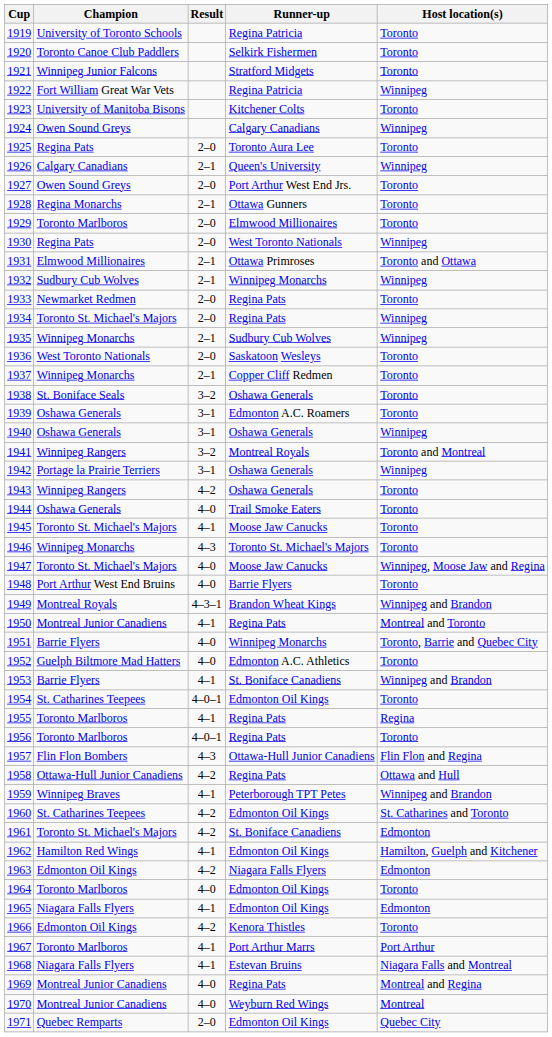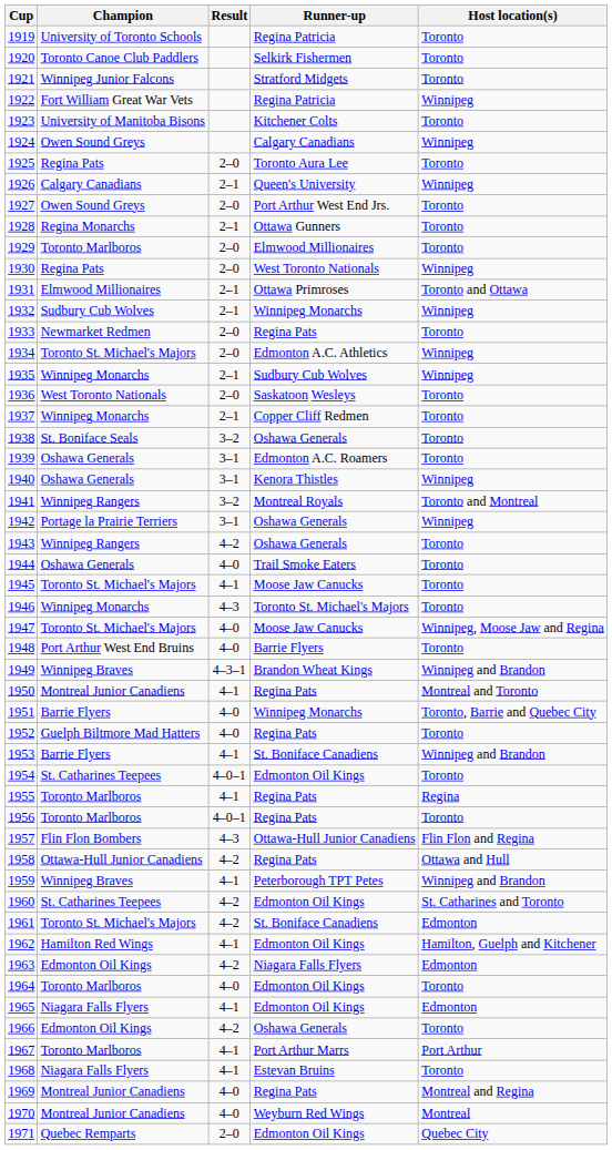1934 | Runner-up: Regina Pats -> Edmonton A.C. Athletics
1940 | Runner-up: Oshawa Generals -> Kenora Thistles
1949 | Champion: Montreal Royals -> Winnipeg Braves
1952 | Runner-up: Edmonton A.C. Athletics -> Regina Pats
1966 | Runner-up: Kenora Thistles -> Oshawa Generals
1968 | Host location(s): Niagara Falls and Montreal -> Toronto
